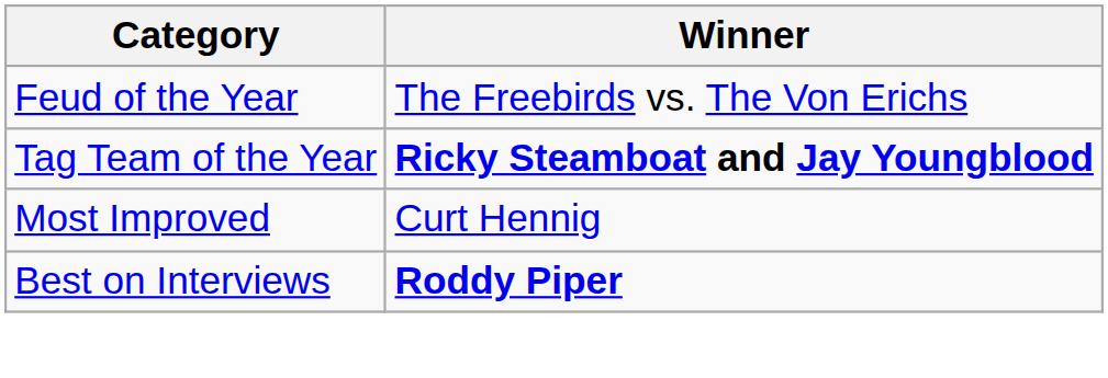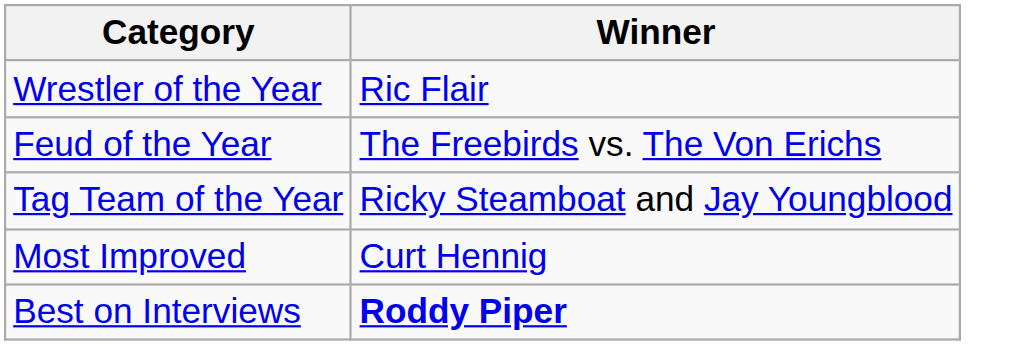+ row: Wrestler of the Year | Ric Flair
Tag Team of the Year | Winner: bold -> normal
